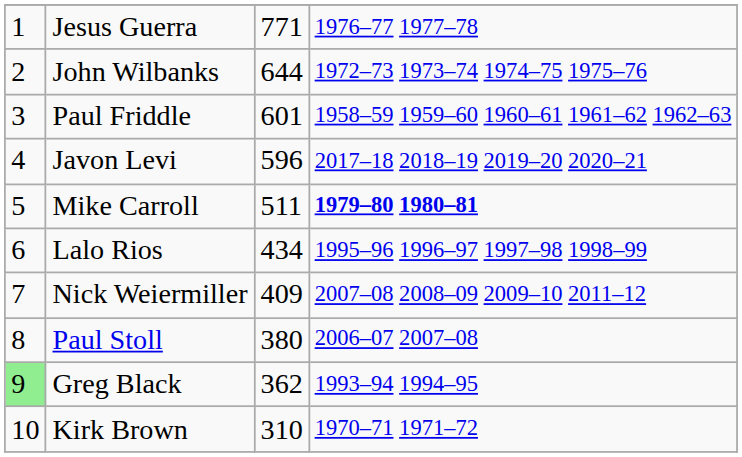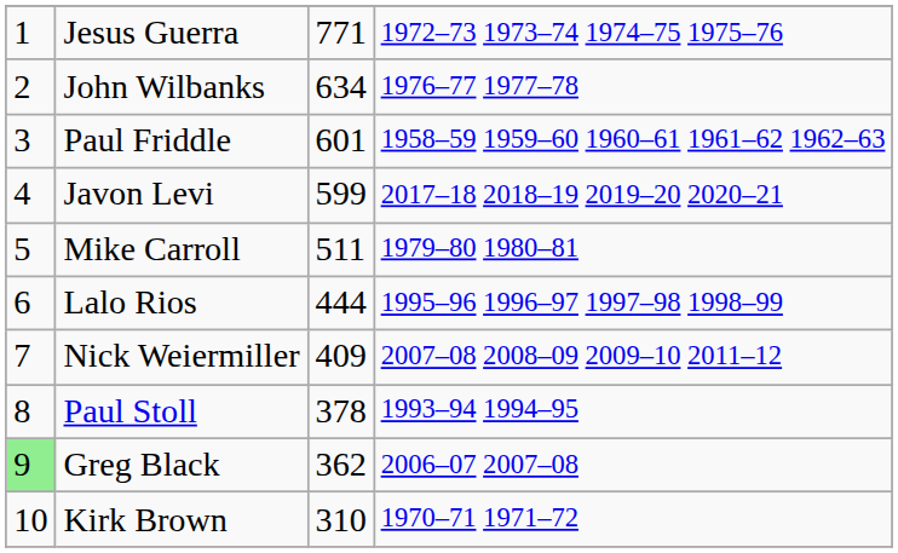Jesus Guerra | column 4: 1976–77 1977–78 -> 1972–73 1973–74 1974–75 1975–76
John Wilbanks | column 3: 644 -> 634
John Wilbanks | column 4: 1972–73 1973–74 1974–75 1975–76 -> 1976–77 1977–78
Javon Levi | column 3: 596 -> 599
Mike Carroll | column 4: bold -> normal
Lalo Rios | column 3: 434 -> 444
Paul Stoll | column 3: 380 -> 378
Paul Stoll | column 4: 2006–07 2007–08 -> 1993–94 1994–95
Greg Black | column 4: 1993–94 1994–95 -> 2006–07 2007–08
